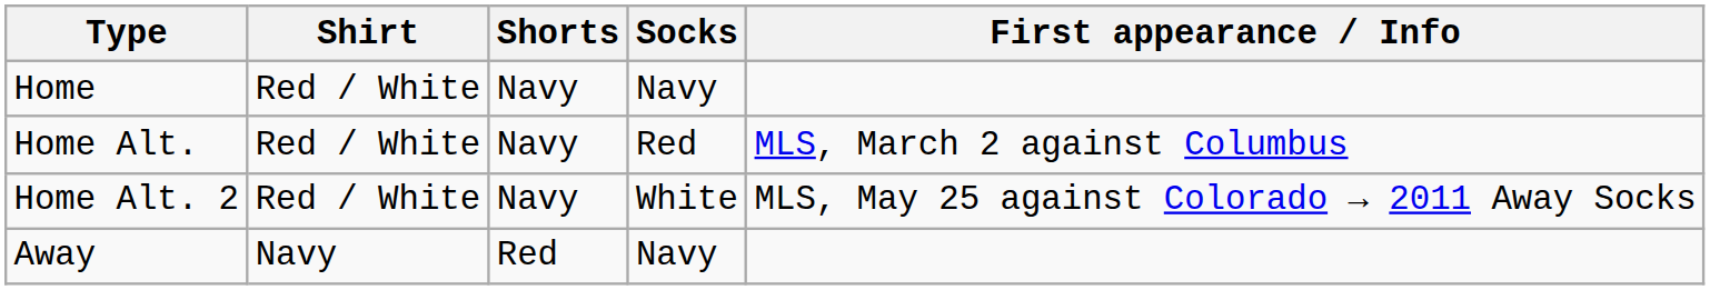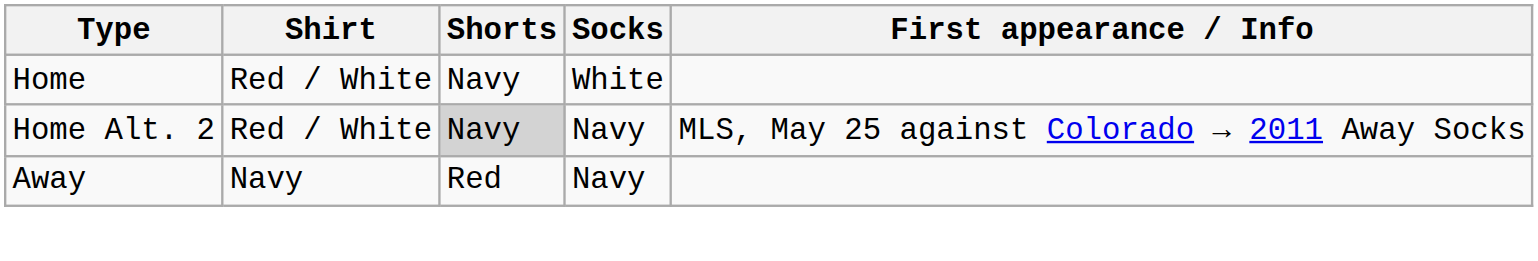Home | Socks: Navy -> White
- row: Home Alt. | Red / White | Navy | Red | MLS, March 2 against Columbus
Home Alt. 2 | Shorts: no background -> lightgrey background
Home Alt. 2 | Socks: White -> Navy
